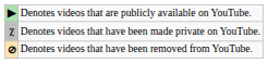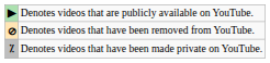rows swapped: Denotes videos that have been made private on YouTube. <-> Denotes videos that have been removed from YouTube.
